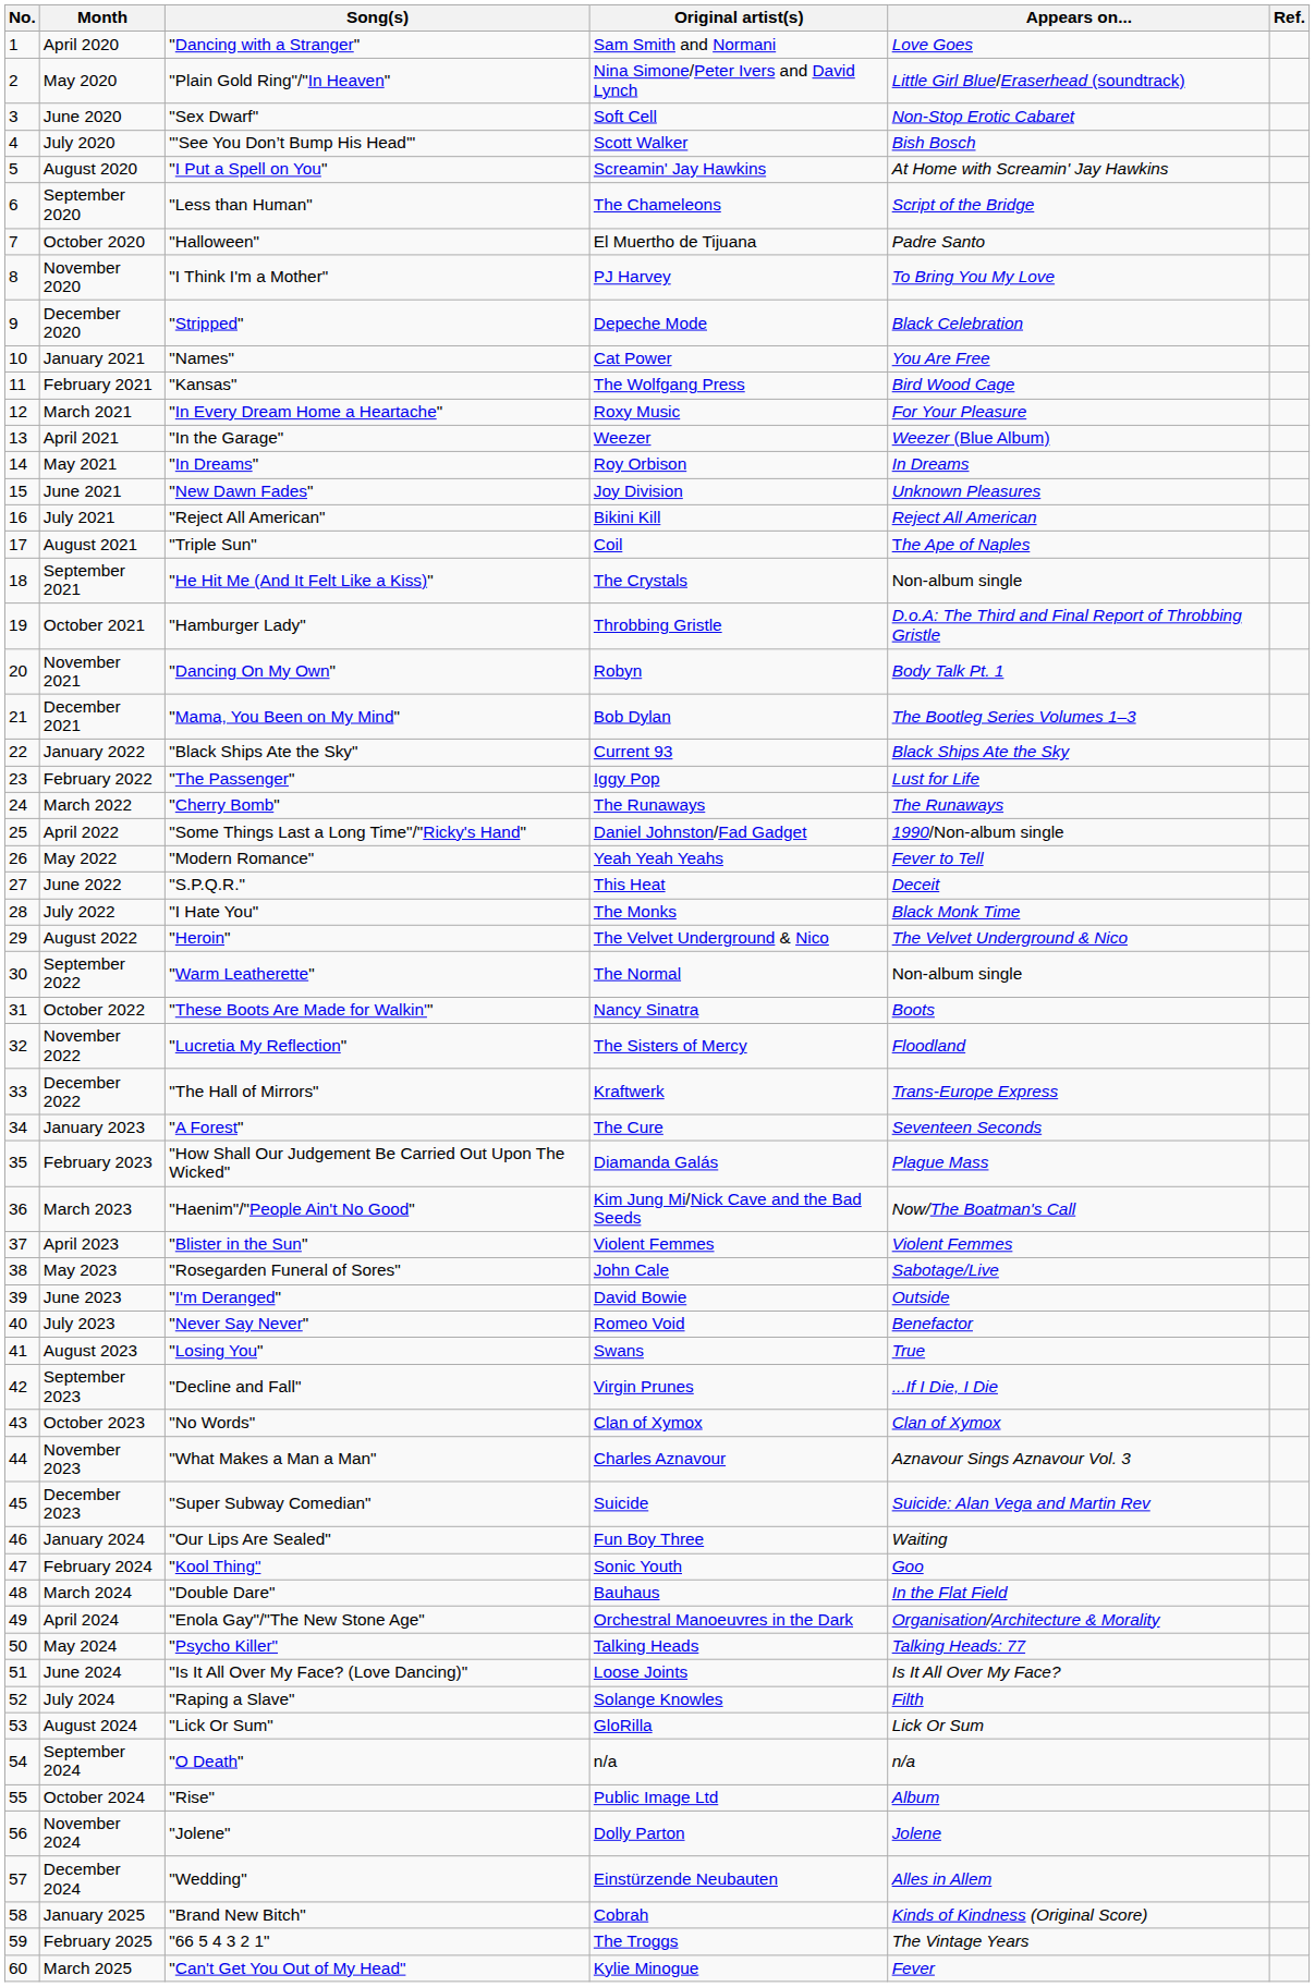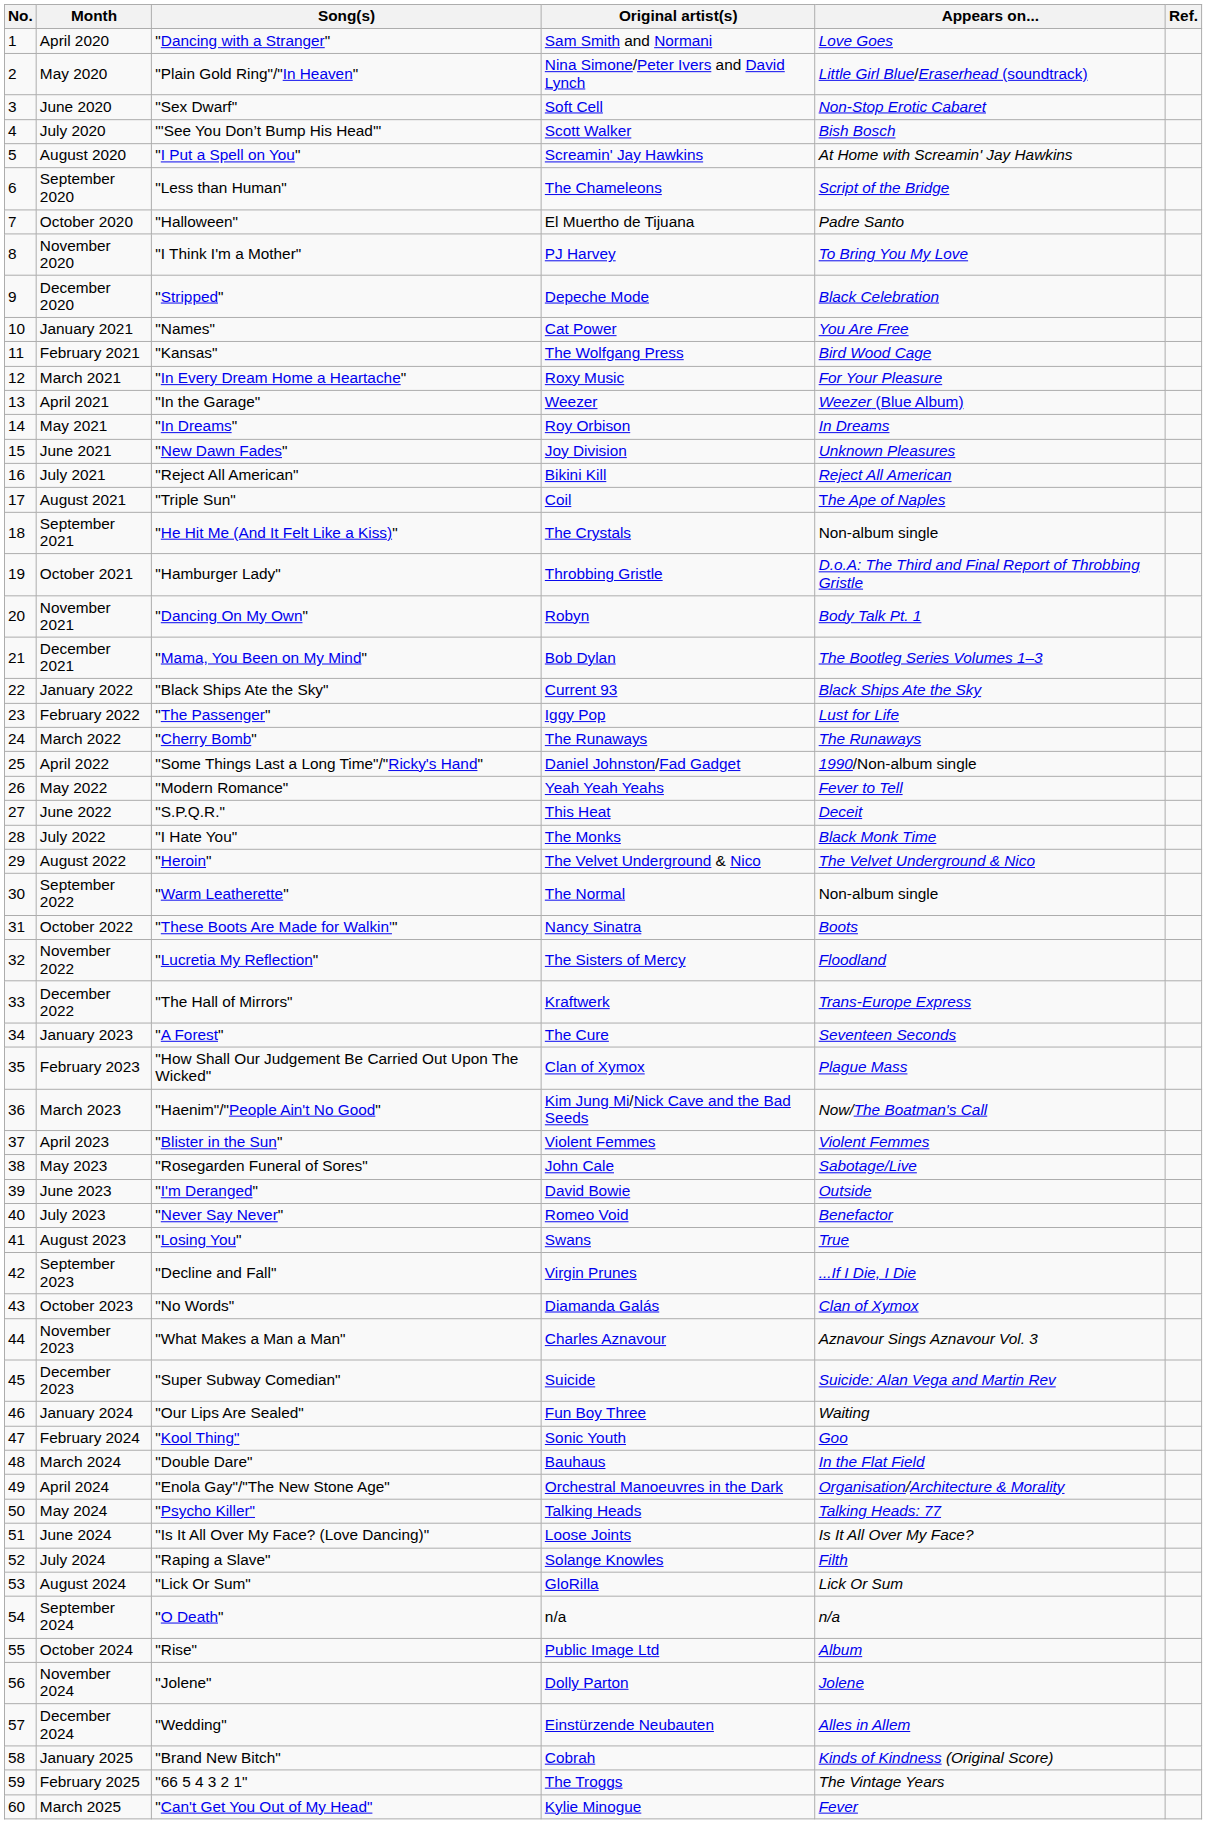February 2023 | Original artist(s): Diamanda Galás -> Clan of Xymox
October 2023 | Original artist(s): Clan of Xymox -> Diamanda Galás
